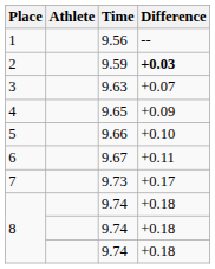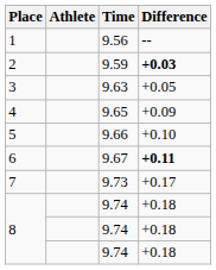3 | Difference: +0.07 -> +0.05
6 | Difference: normal -> bold
